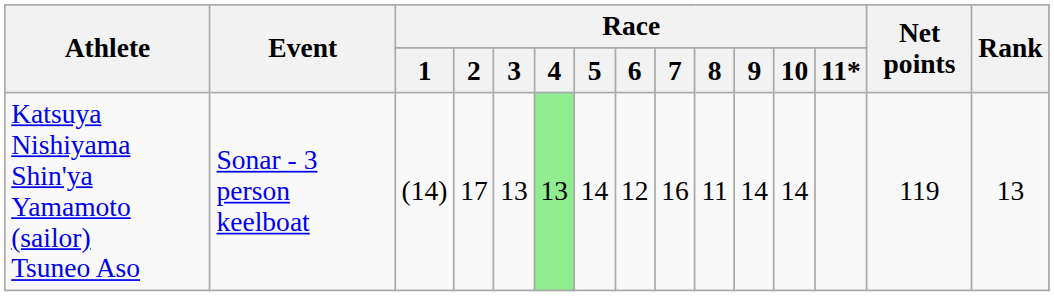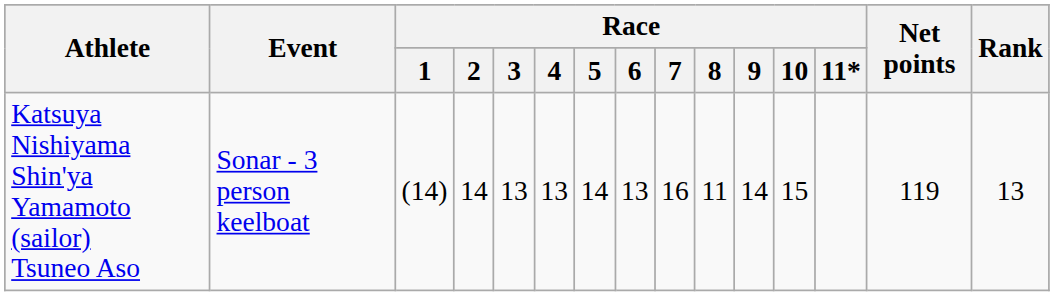Katsuya Nishiyama Shin'ya Yamamoto (sailor) Tsuneo Aso | Race / 2: 17 -> 14
Katsuya Nishiyama Shin'ya Yamamoto (sailor) Tsuneo Aso | Race / 4: lightgreen background -> no background
Katsuya Nishiyama Shin'ya Yamamoto (sailor) Tsuneo Aso | Race / 6: 12 -> 13
Katsuya Nishiyama Shin'ya Yamamoto (sailor) Tsuneo Aso | Race / 10: 14 -> 15
